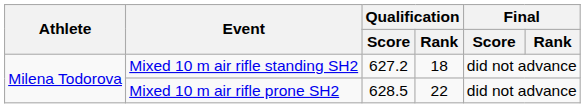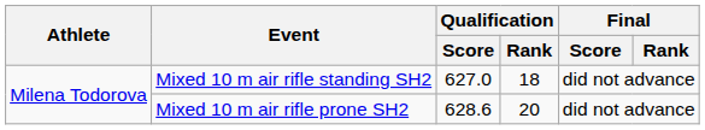Mixed 10 m air rifle standing SH2 | Qualification / Score: 627.2 -> 627.0
Mixed 10 m air rifle prone SH2 | Qualification / Score: 628.5 -> 628.6
Mixed 10 m air rifle prone SH2 | Qualification / Rank: 22 -> 20
